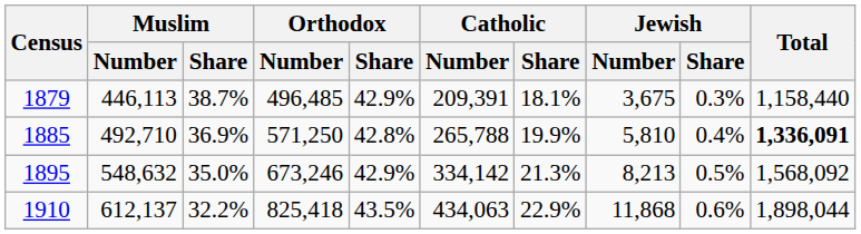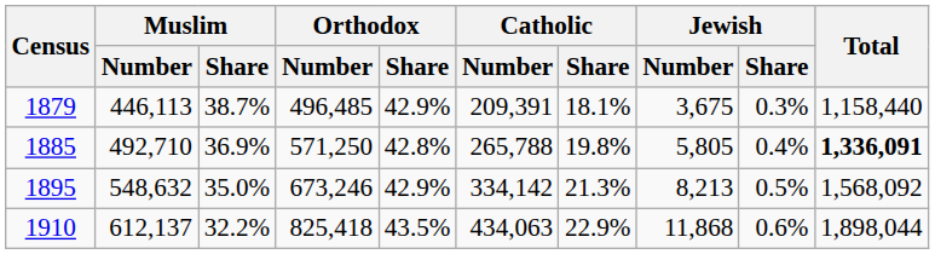1885 | Catholic / Share: 19.9% -> 19.8%
1885 | Jewish / Number: 5,810 -> 5,805
